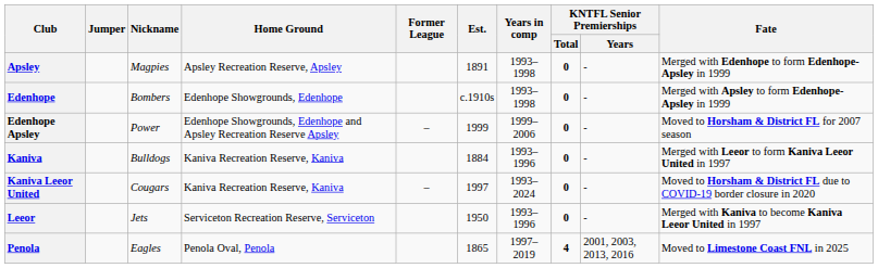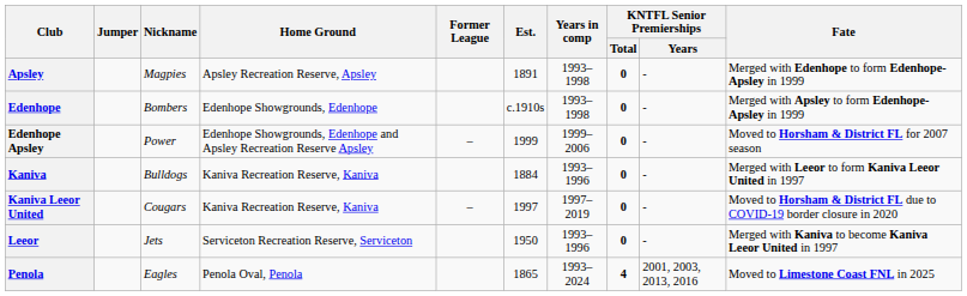Kaniva Leeor United | Years in comp: 1993–2024 -> 1997–2019
Penola | Years in comp: 1997–2019 -> 1993–2024
